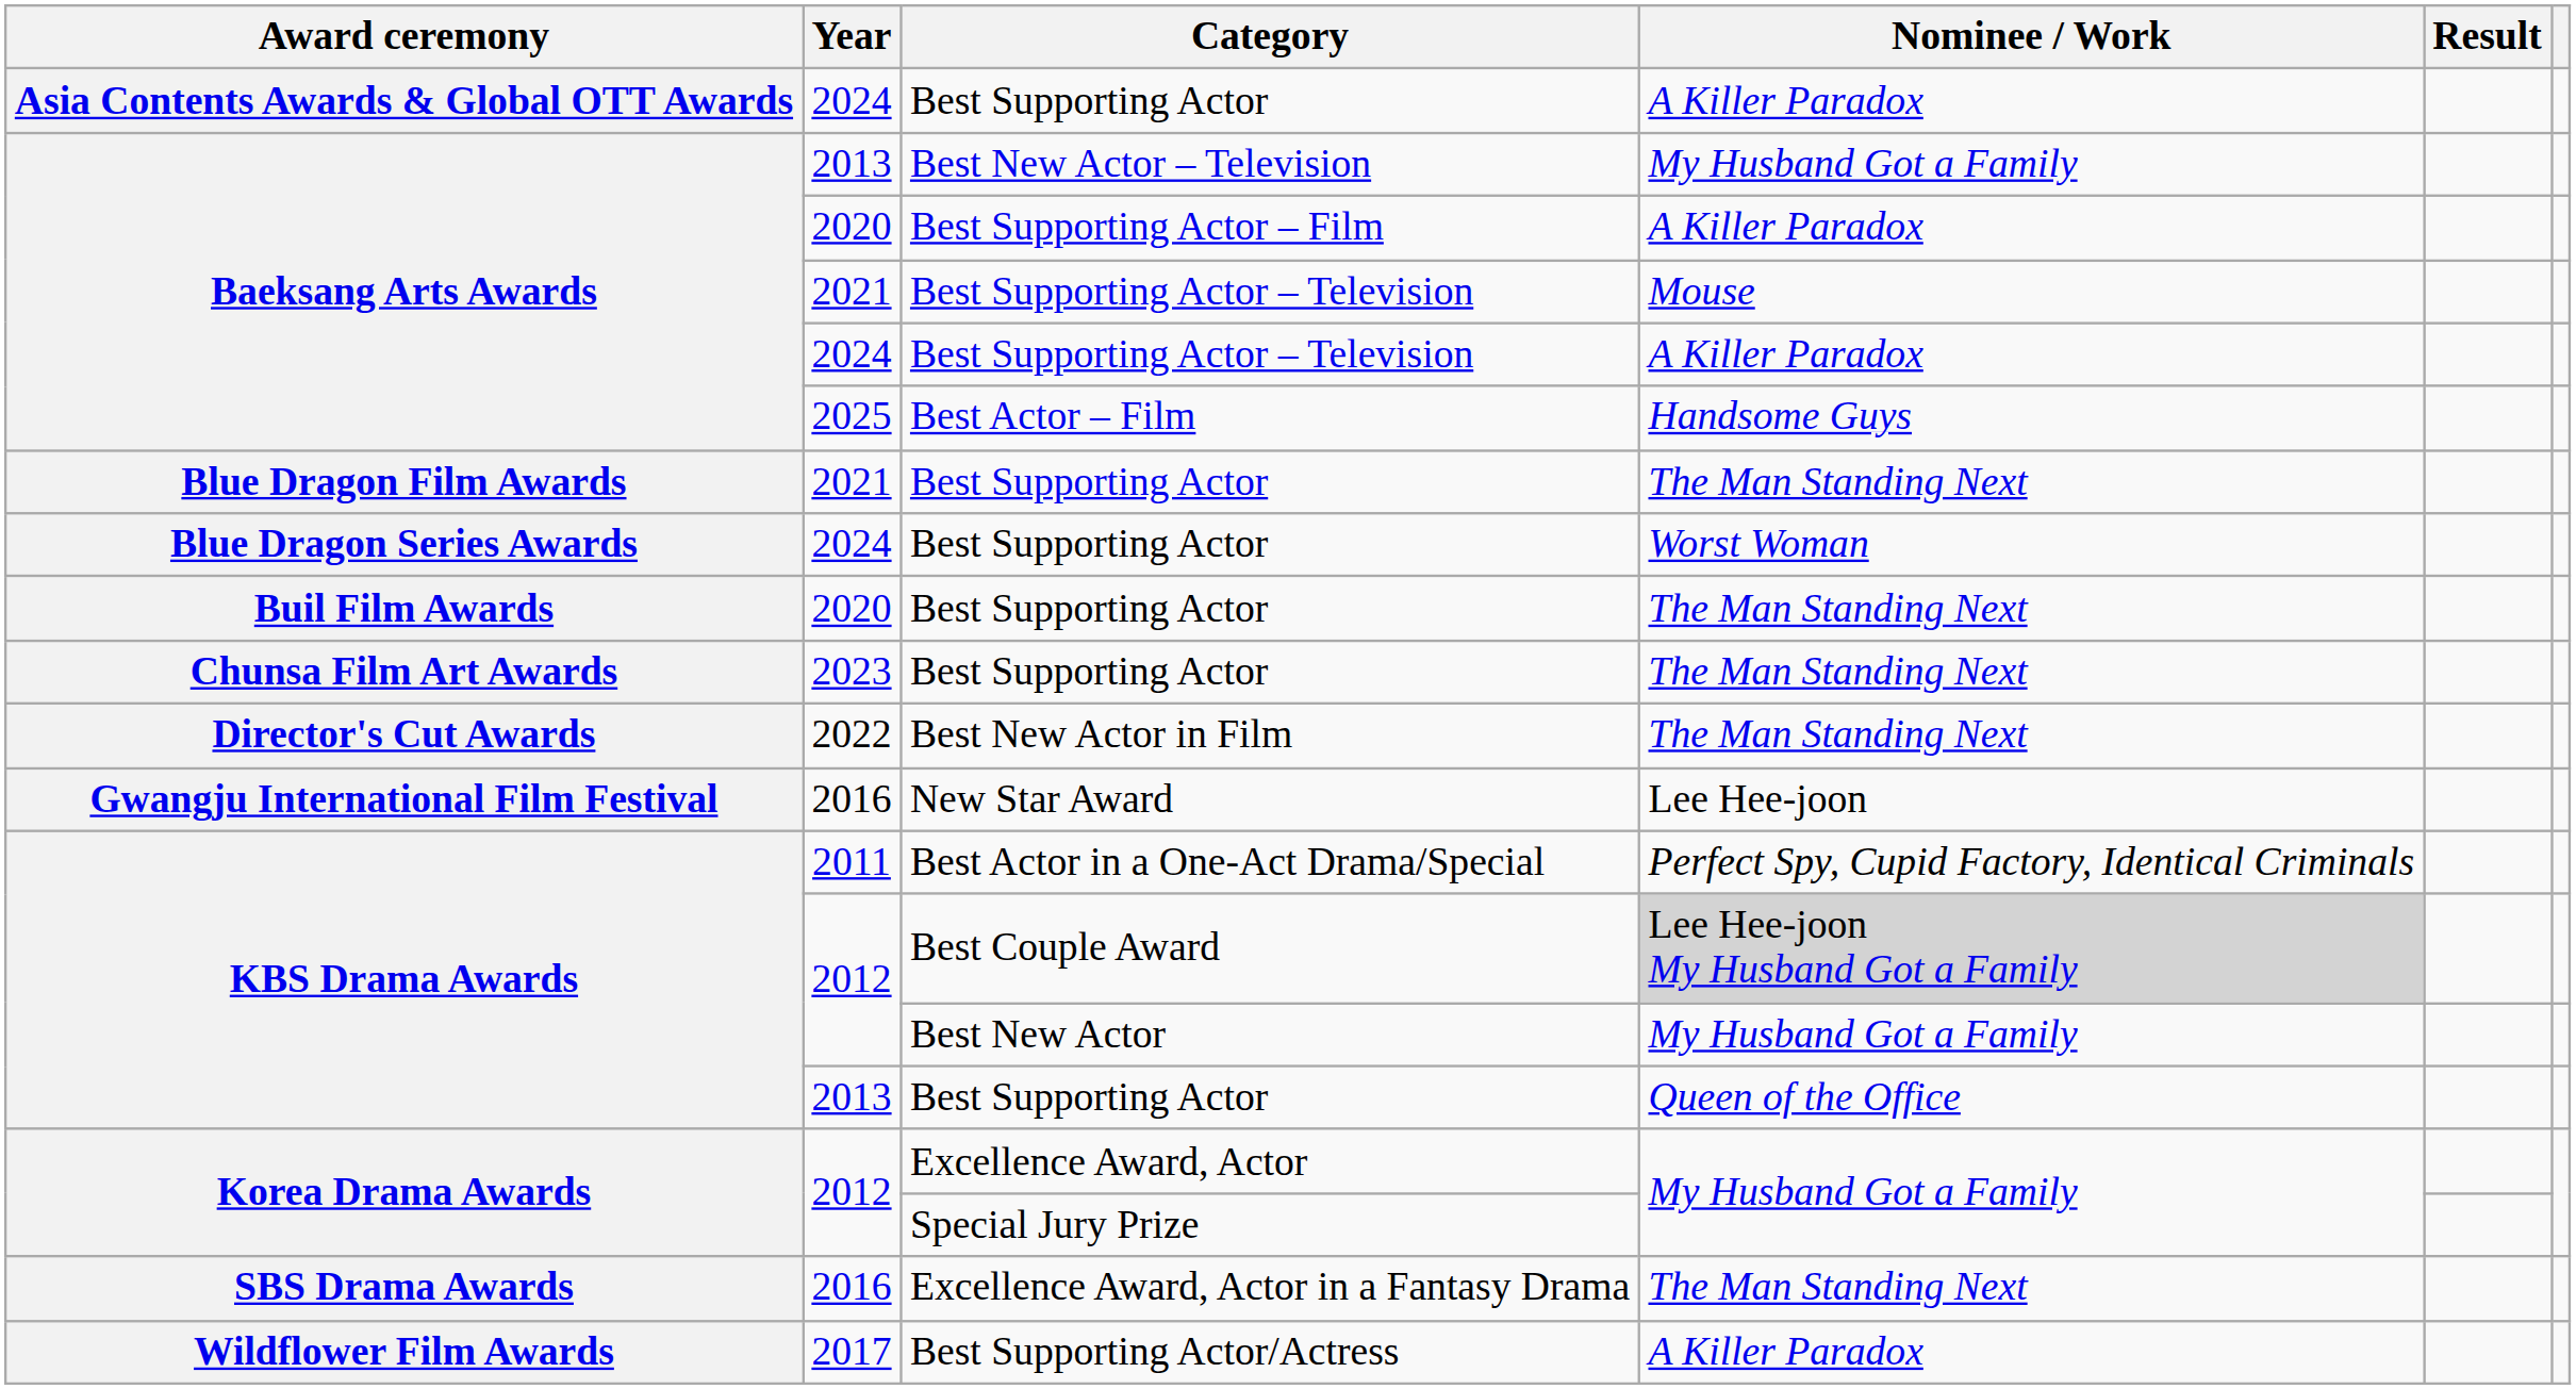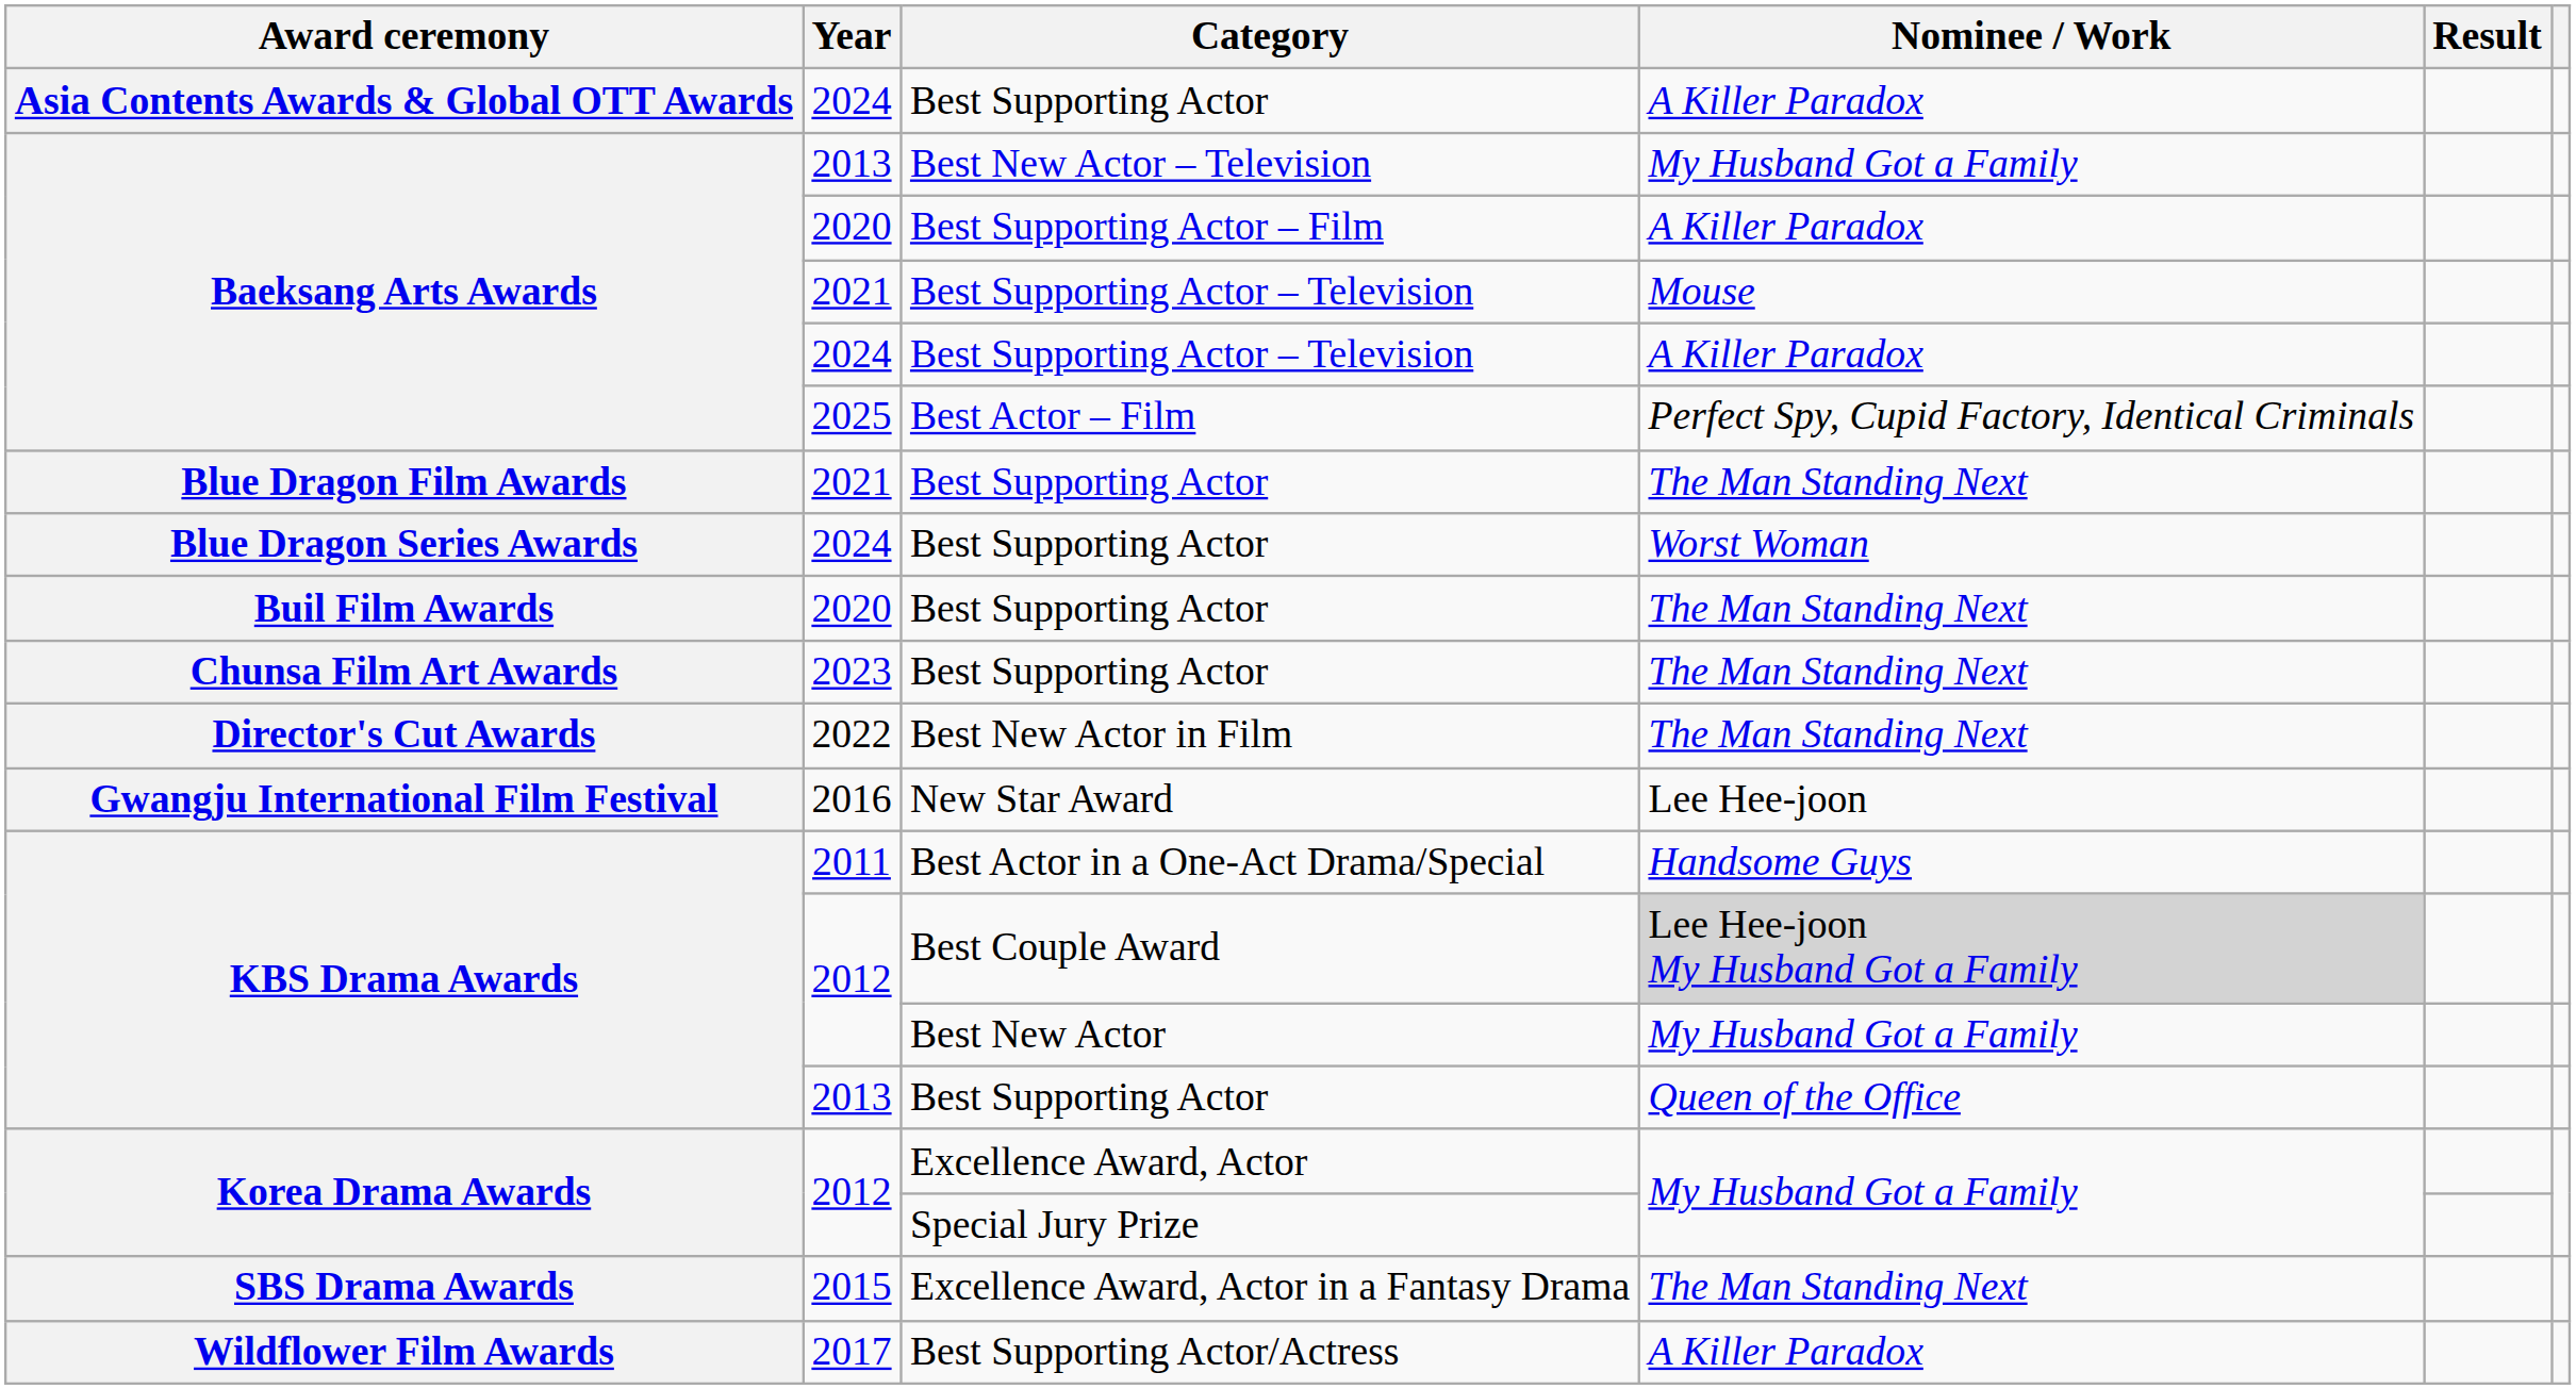Best Actor – Film | Nominee / Work: Handsome Guys -> Perfect Spy, Cupid Factory, Identical Criminals
Best Actor in a One-Act Drama/Special | Nominee / Work: Perfect Spy, Cupid Factory, Identical Criminals -> Handsome Guys
Excellence Award, Actor in a Fantasy Drama | Year: 2016 -> 2015
